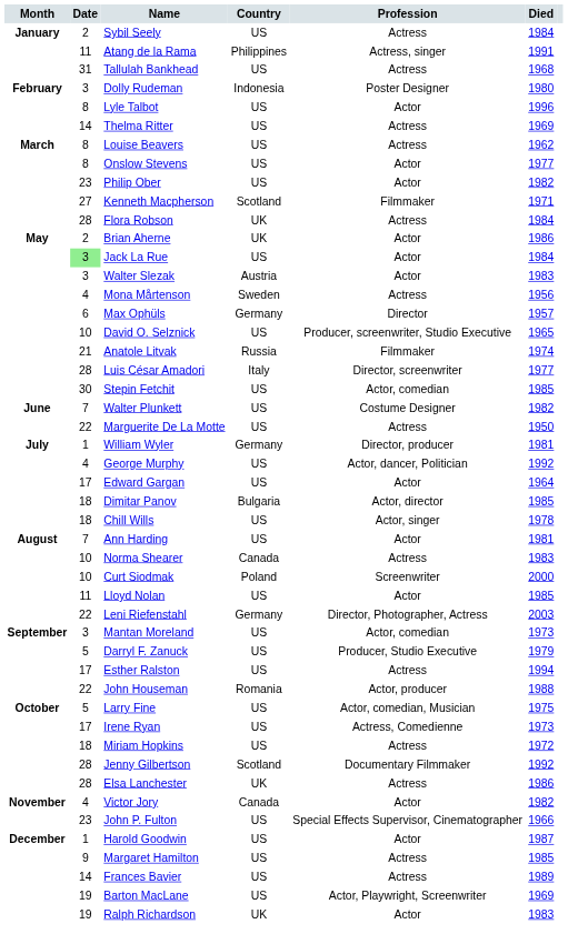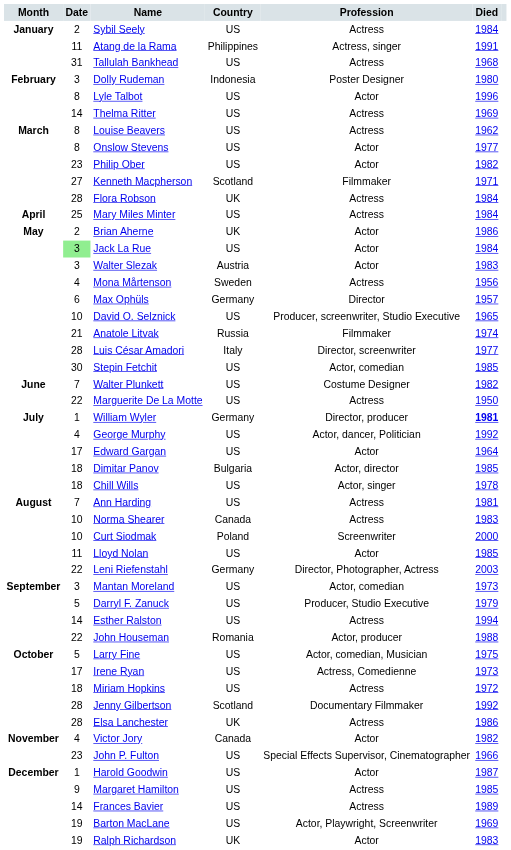+ row: April | 25 | Mary Miles Minter | US | Actress | 1984
William Wyler | Died: normal -> bold
Ann Harding | Profession: Actor -> Actress
Esther Ralston | Date: 17 -> 14
